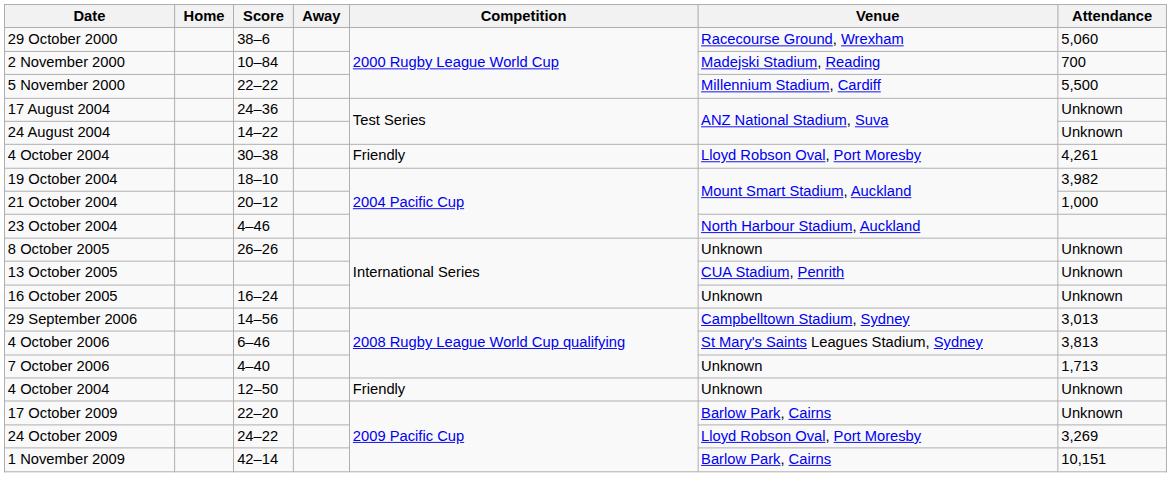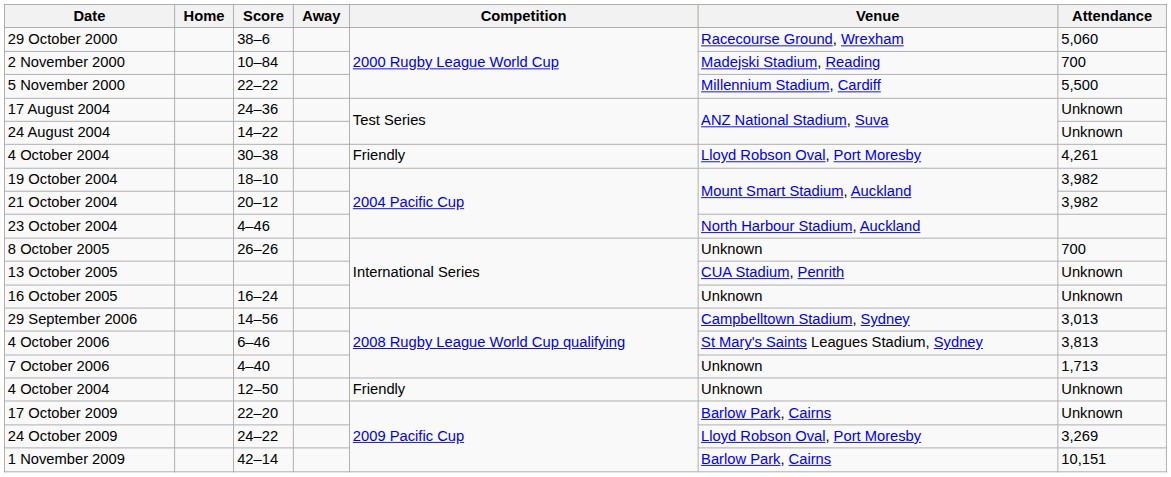21 October 2004 | Attendance: 1,000 -> 3,982
8 October 2005 | Attendance: Unknown -> 700
